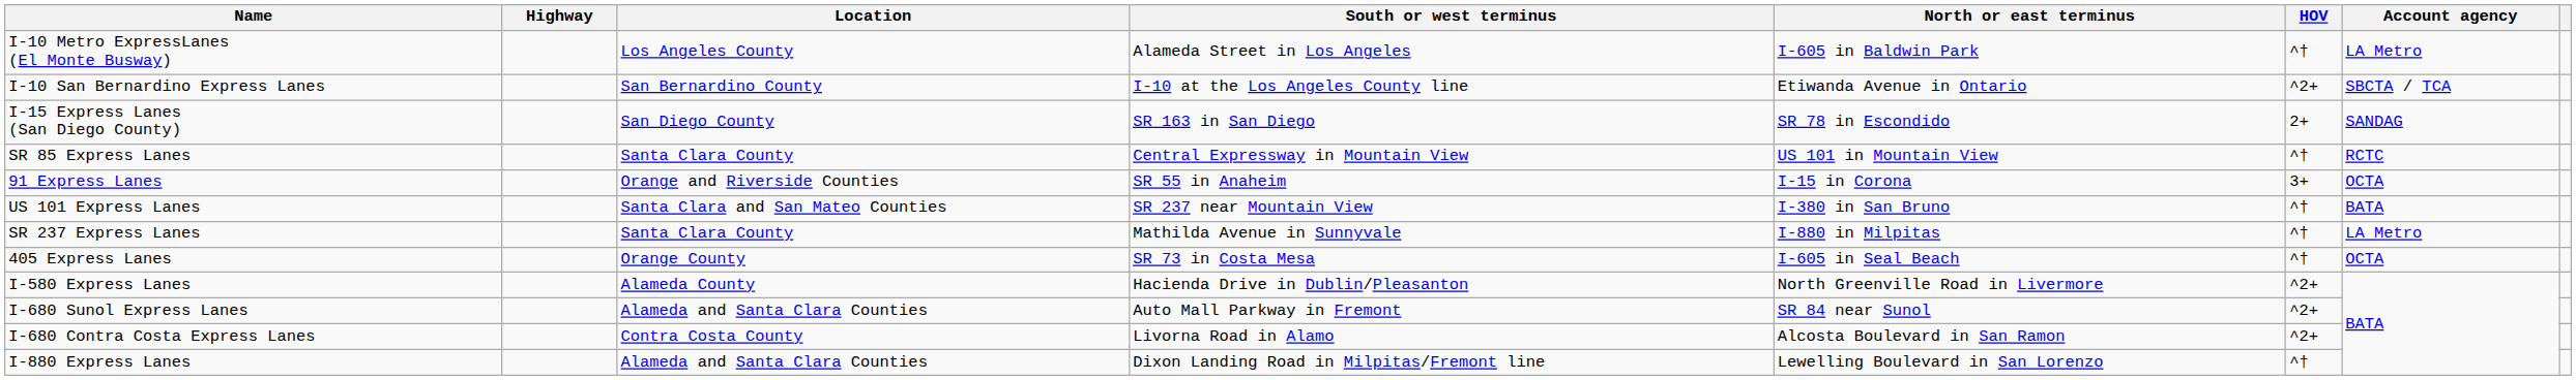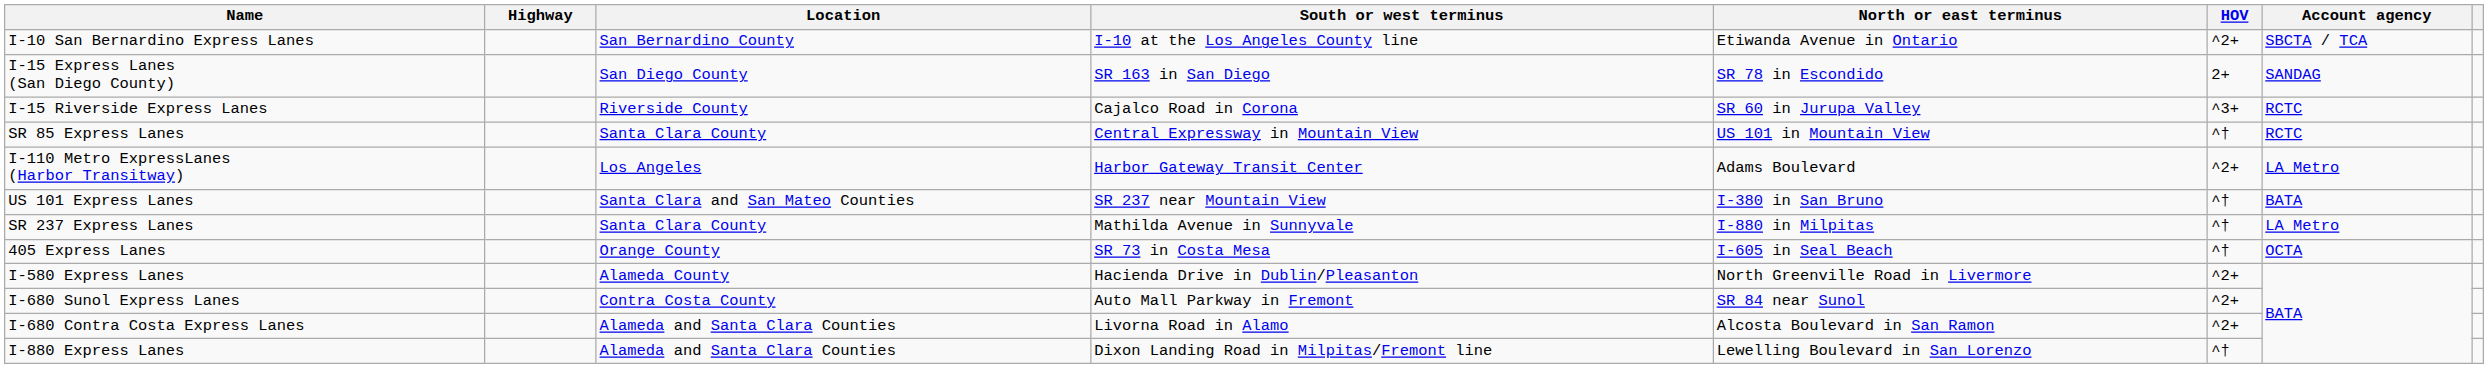- row: I-10 Metro ExpressLanes (El Monte Busway) | Los Angeles County | Alameda Street in Los Angeles | I-605 in Baldwin Park | ^† | LA Metro
+ row: I-15 Riverside Express Lanes | Riverside County | Cajalco Road in Corona | SR 60 in Jurupa Valley | ^3+ | RCTC
- row: 91 Express Lanes | Orange and Riverside Counties | SR 55 in Anaheim | I-15 in Corona | 3+ | OCTA
+ row: I-110 Metro ExpressLanes (Harbor Transitway) | Los Angeles | Harbor Gateway Transit Center | Adams Boulevard | ^2+ | LA Metro
I-680 Sunol Express Lanes | Location: Alameda and Santa Clara Counties -> Contra Costa County
I-680 Contra Costa Express Lanes | Location: Contra Costa County -> Alameda and Santa Clara Counties
